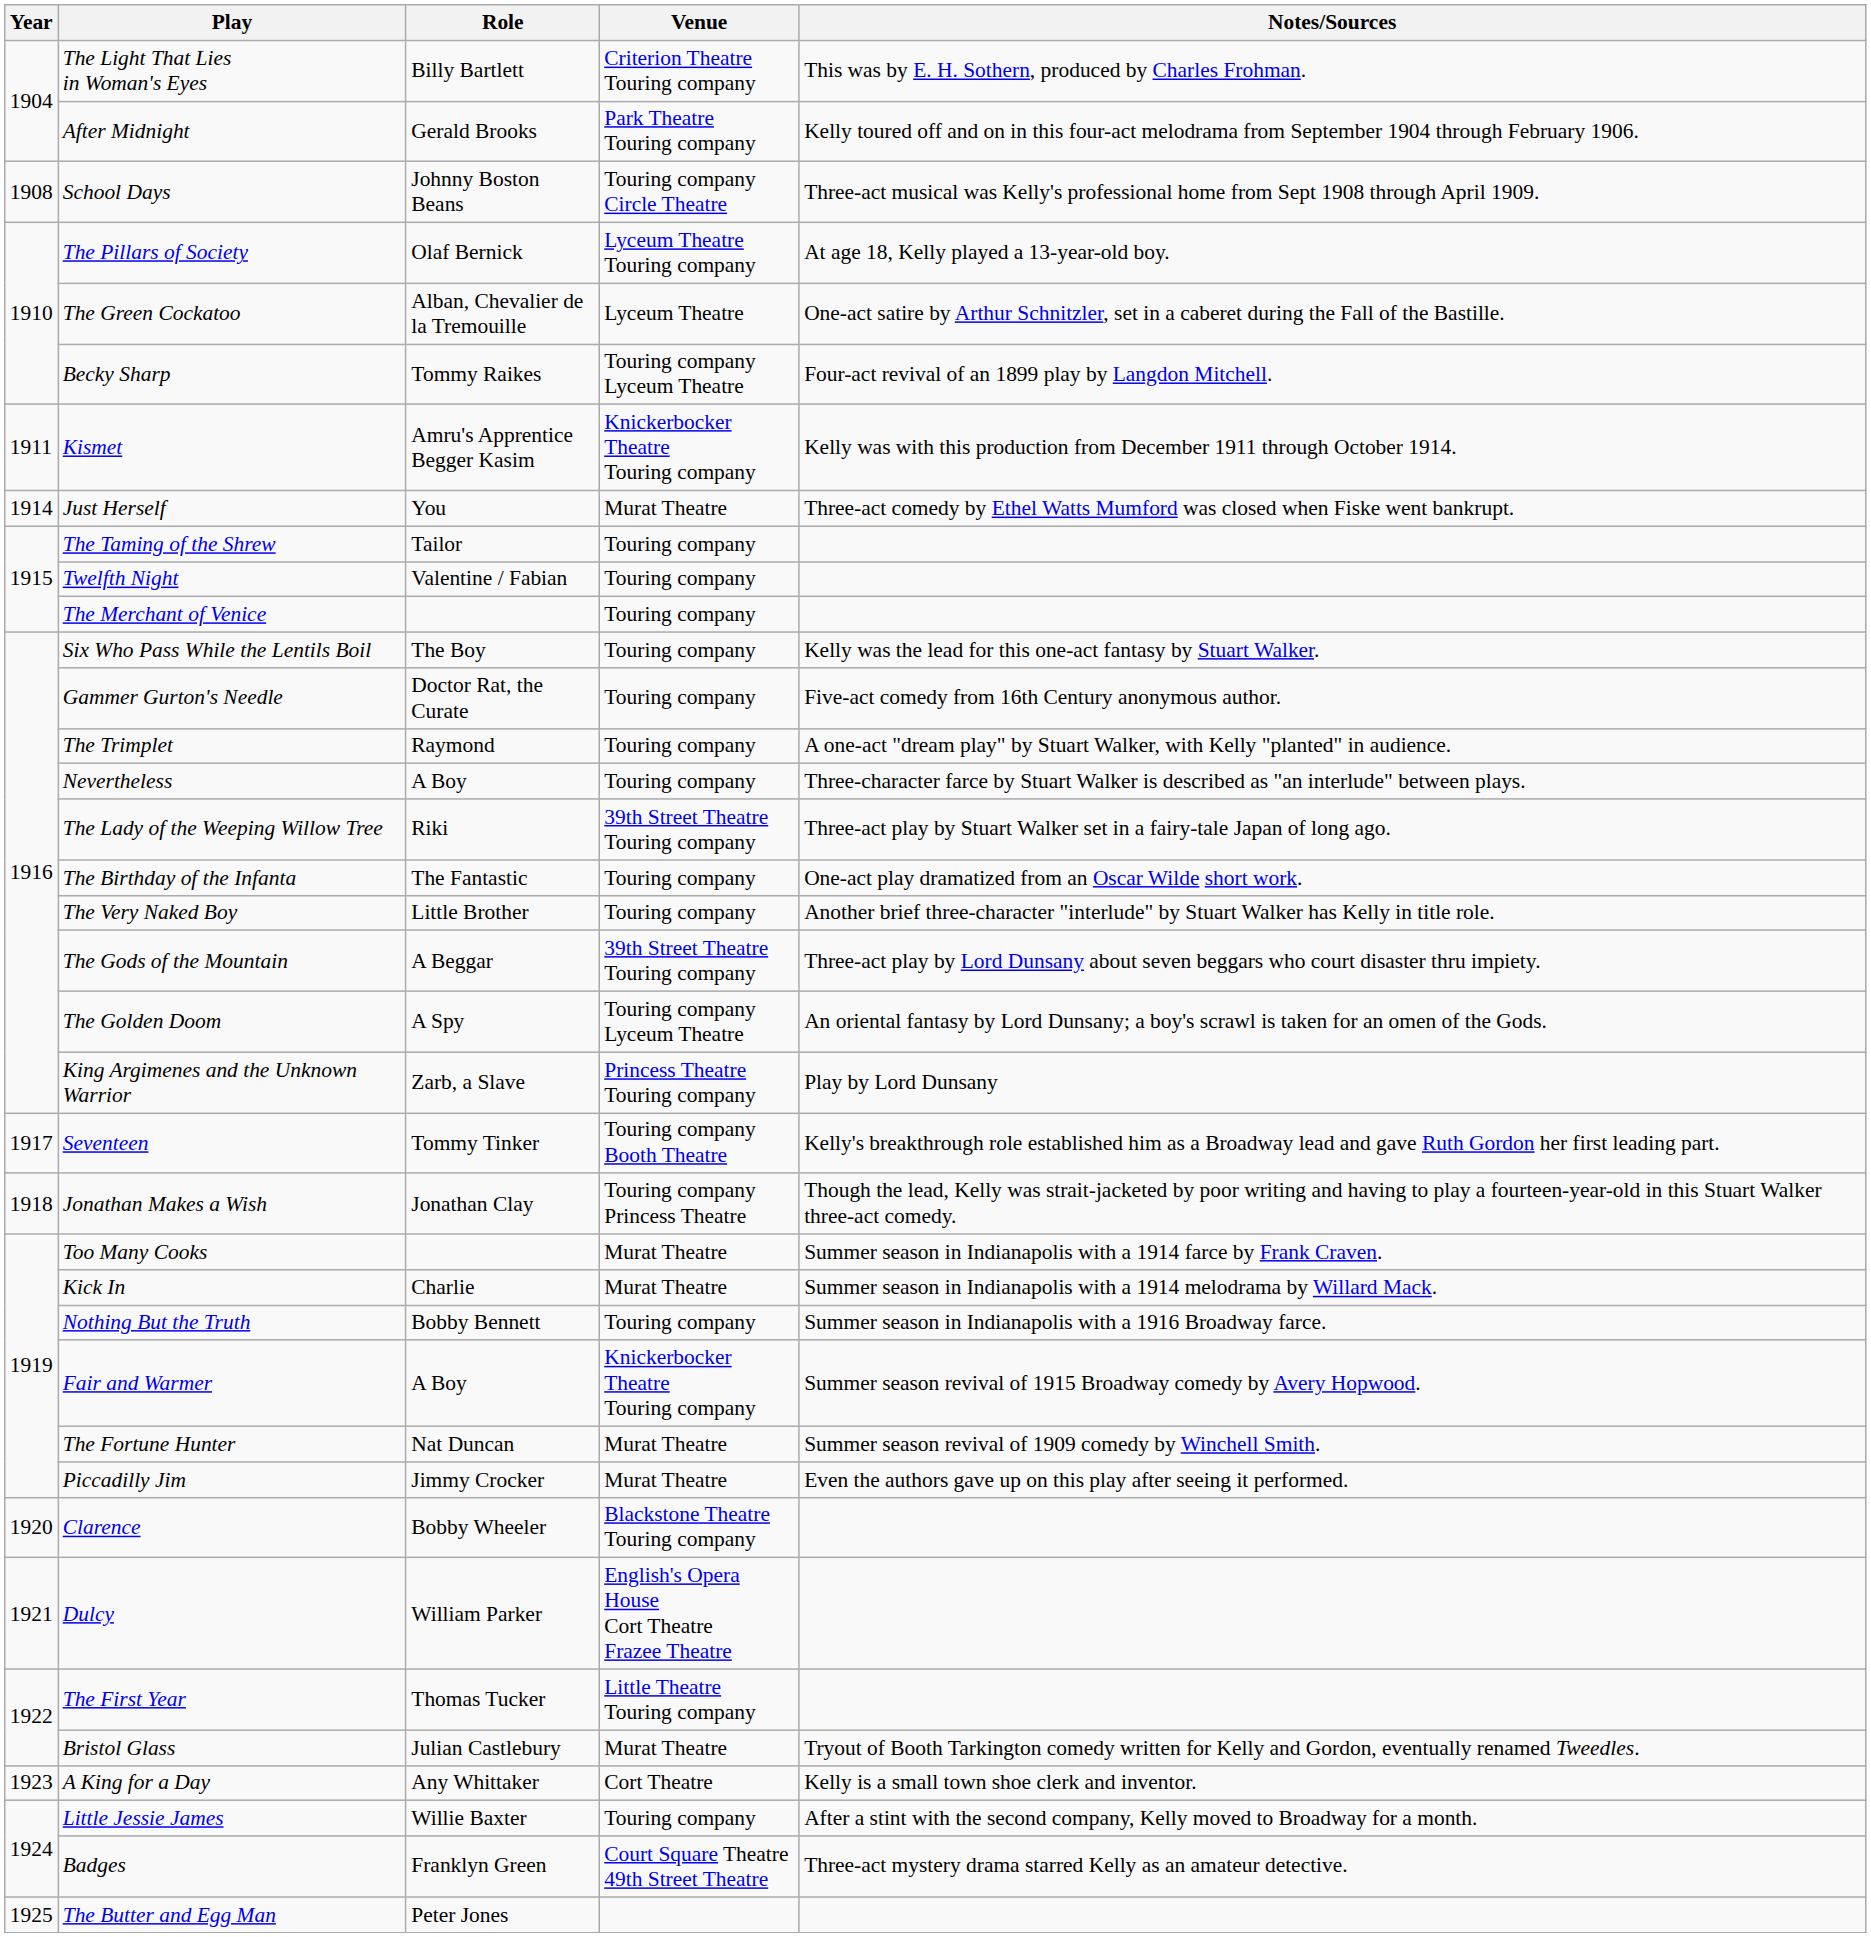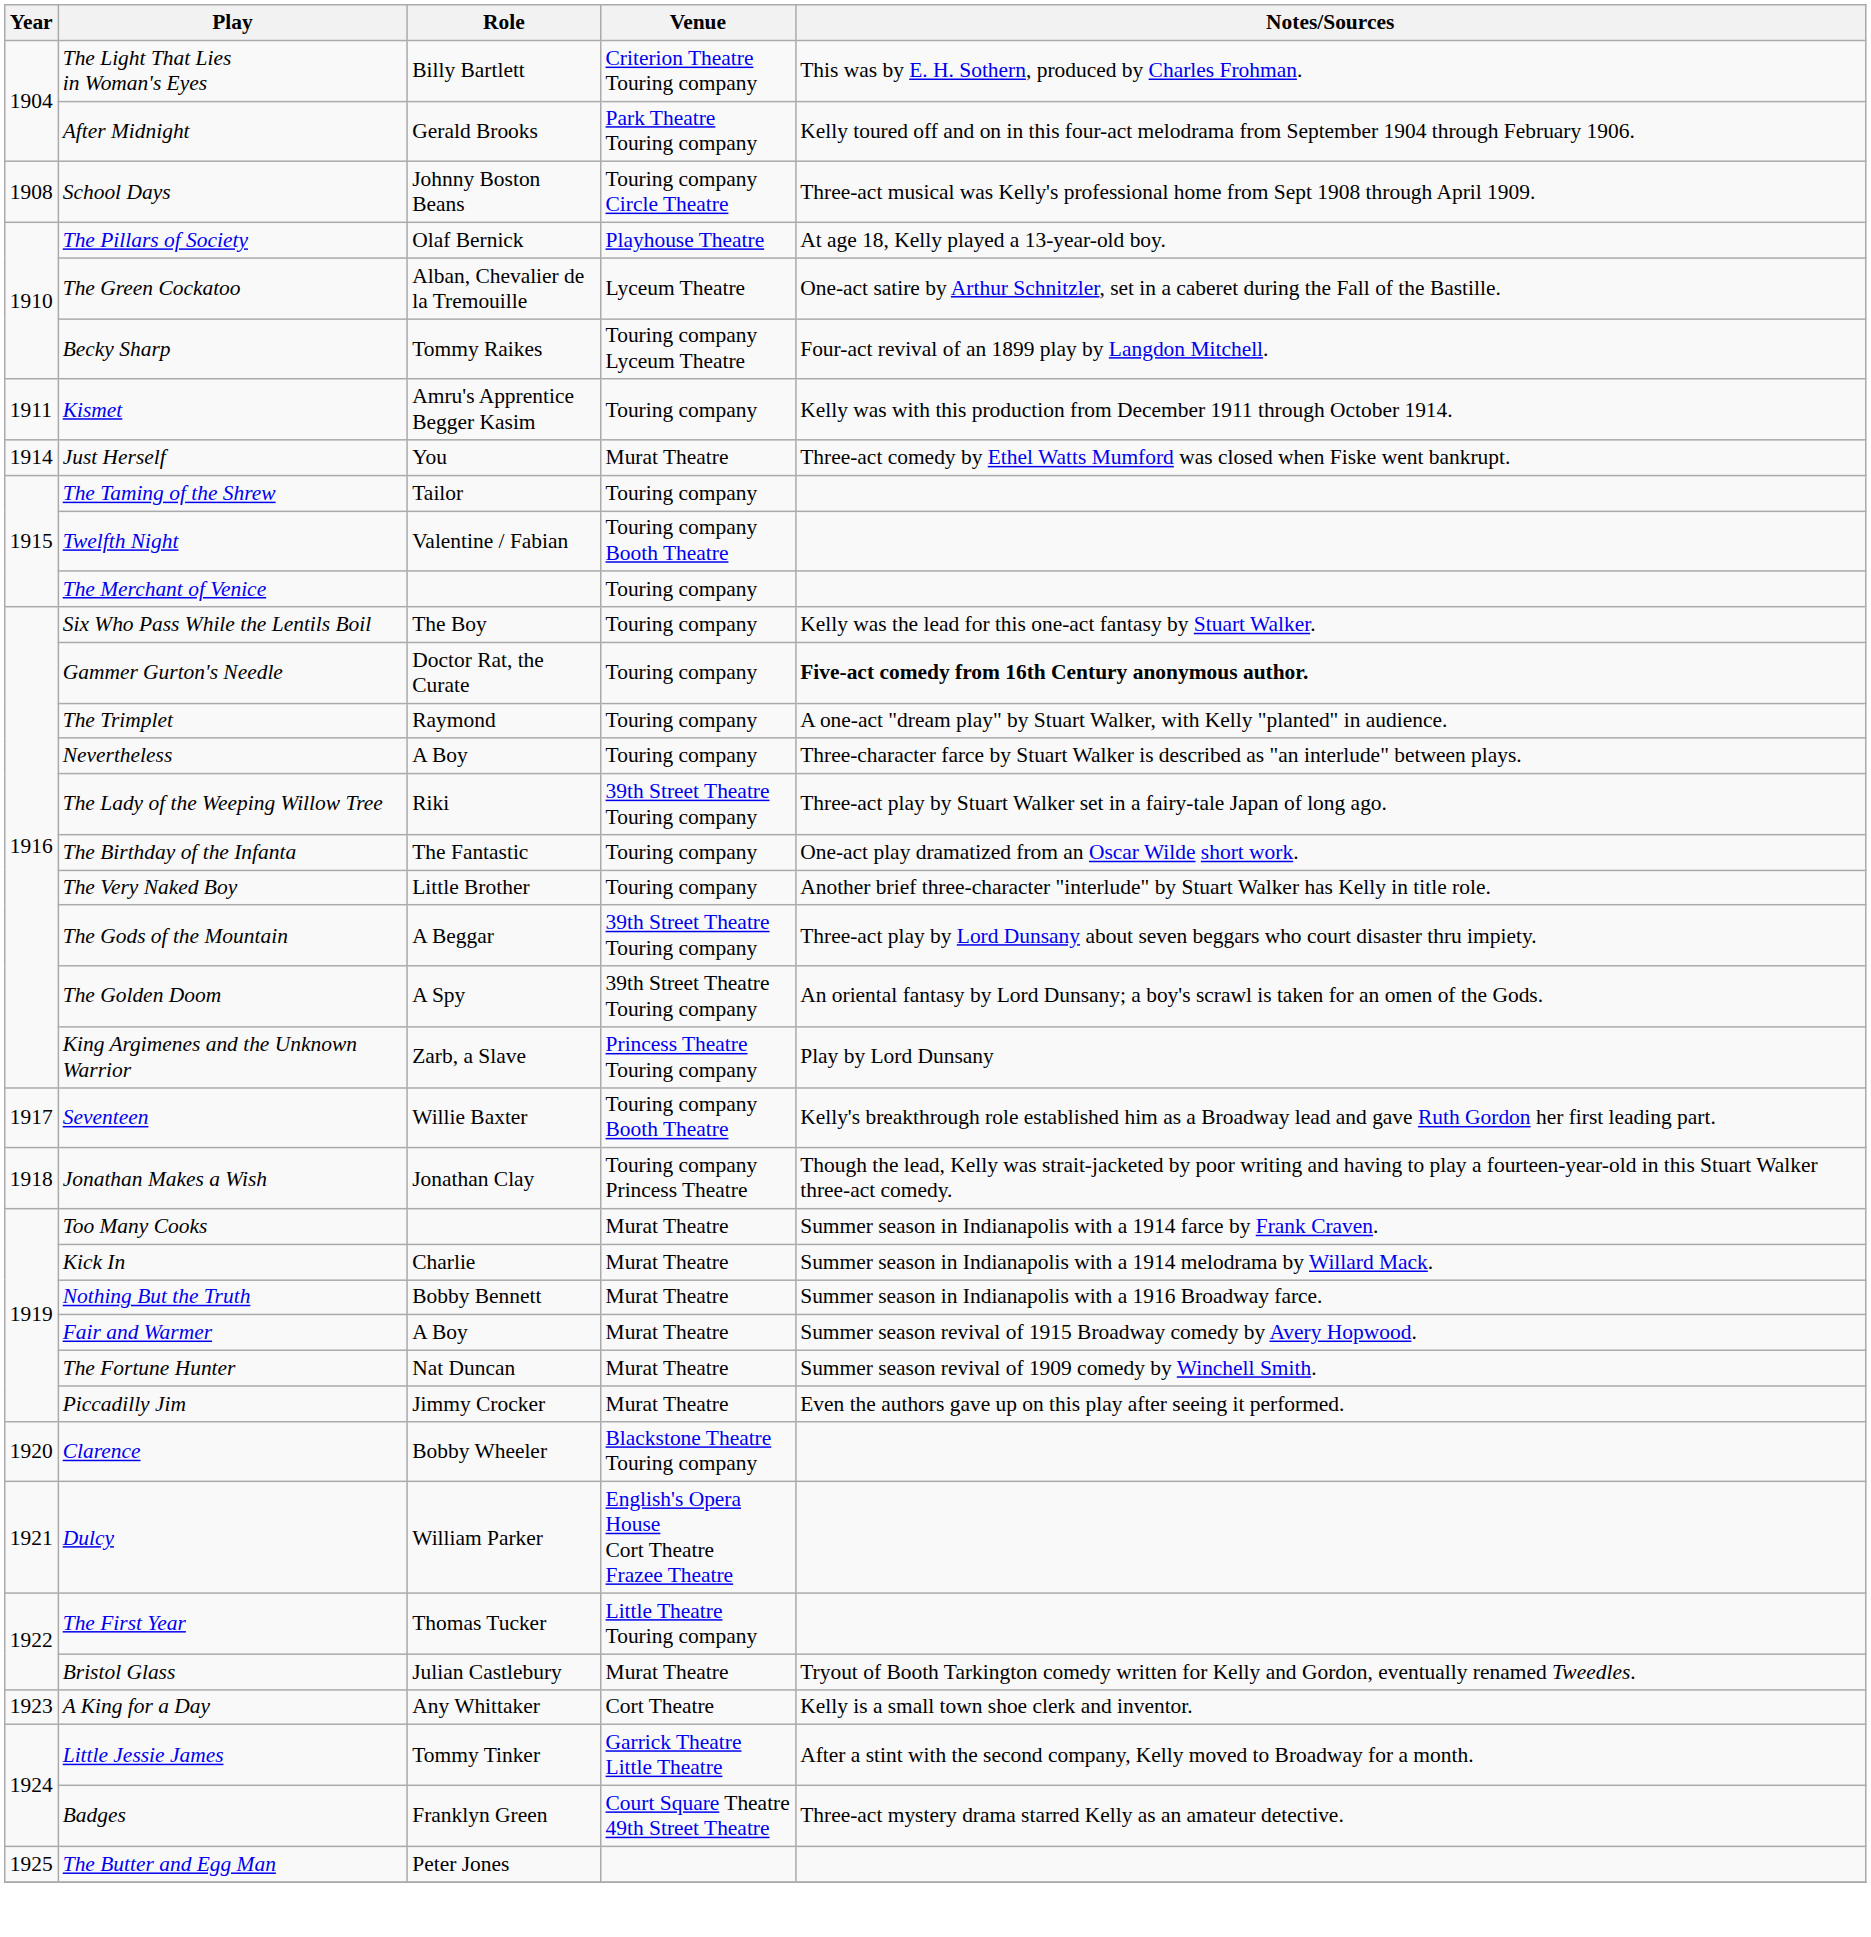The Pillars of Society | Venue: Lyceum Theatre Touring company -> Playhouse Theatre
Kismet | Venue: Knickerbocker Theatre Touring company -> Touring company
Twelfth Night | Venue: Touring company -> Touring company Booth Theatre
Gammer Gurton's Needle | Notes/Sources: normal -> bold
The Golden Doom | Venue: Touring company Lyceum Theatre -> 39th Street Theatre Touring company
Seventeen | Role: Tommy Tinker -> Willie Baxter
Nothing But the Truth | Venue: Touring company -> Murat Theatre
Fair and Warmer | Venue: Knickerbocker Theatre Touring company -> Murat Theatre
Little Jessie James | Role: Willie Baxter -> Tommy Tinker
Little Jessie James | Venue: Touring company -> Garrick Theatre Little Theatre
